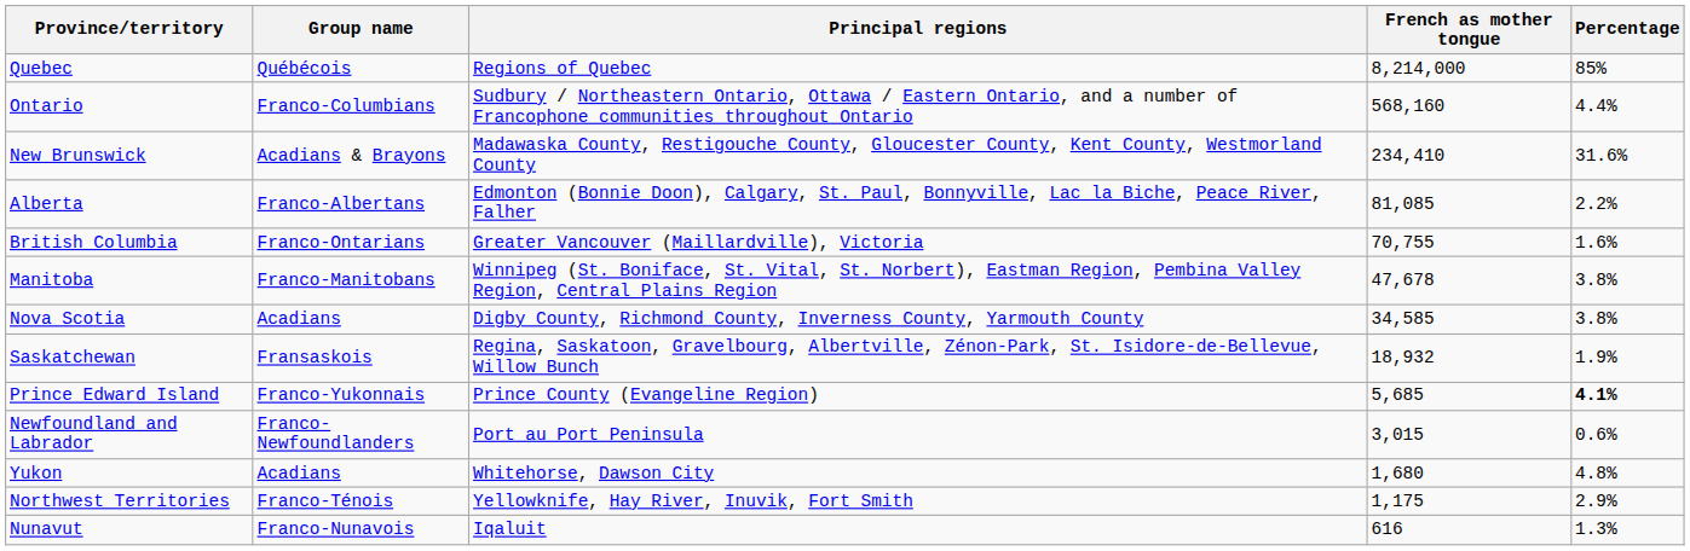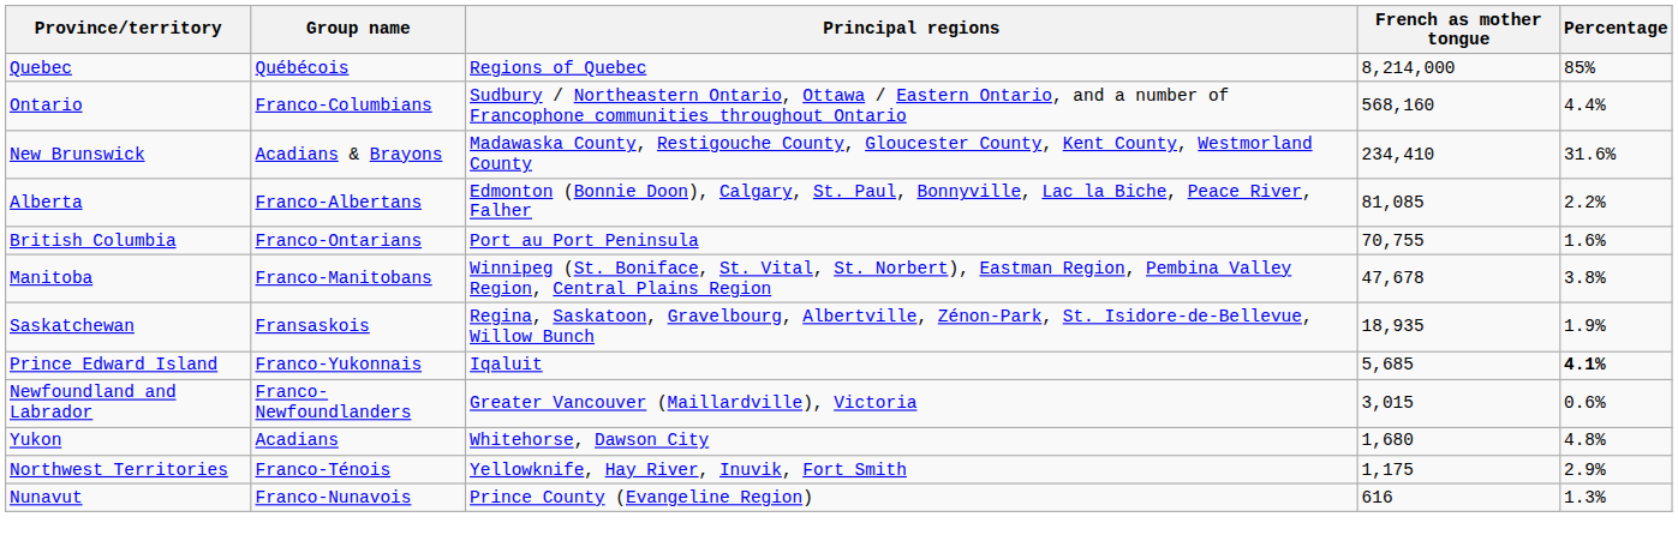British Columbia | Principal regions: Greater Vancouver (Maillardville), Victoria -> Port au Port Peninsula
- row: Nova Scotia | Acadians | Digby County, Richmond County, Inverness County, Yarmouth County | 34,585 | 3.8%
Saskatchewan | French as mother tongue: 18,932 -> 18,935
Prince Edward Island | Principal regions: Prince County (Evangeline Region) -> Iqaluit
Newfoundland and Labrador | Principal regions: Port au Port Peninsula -> Greater Vancouver (Maillardville), Victoria
Nunavut | Principal regions: Iqaluit -> Prince County (Evangeline Region)
